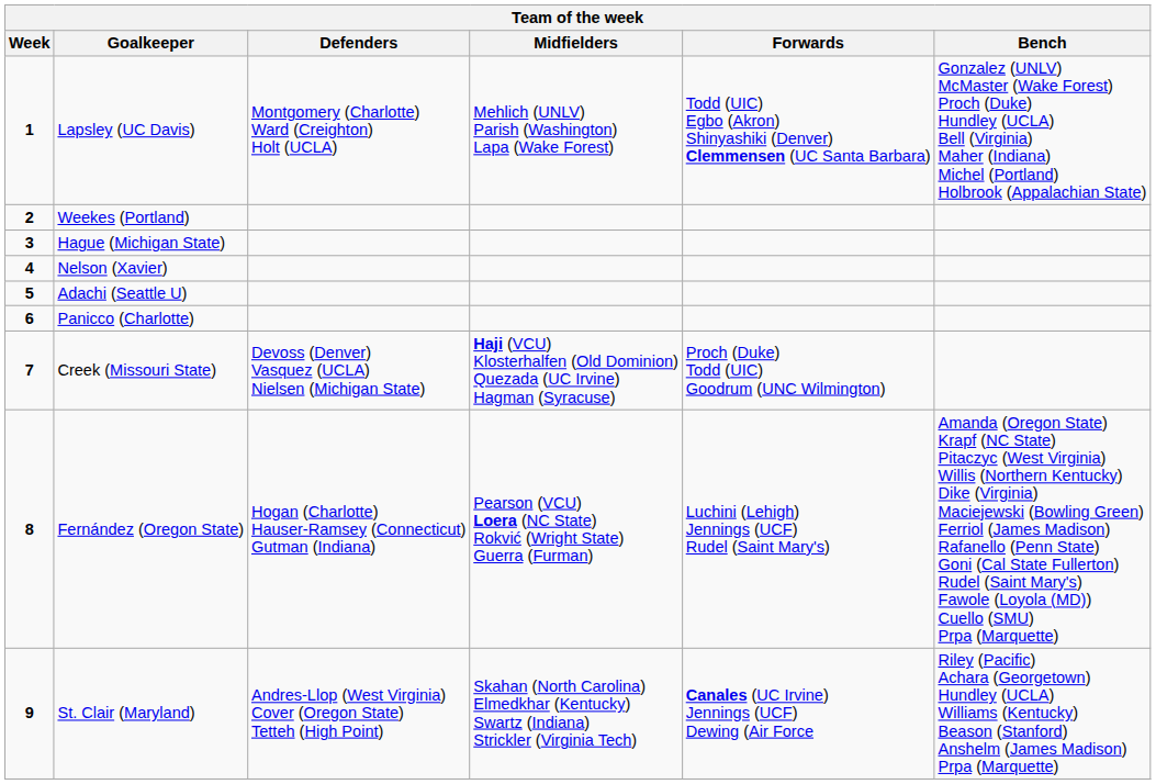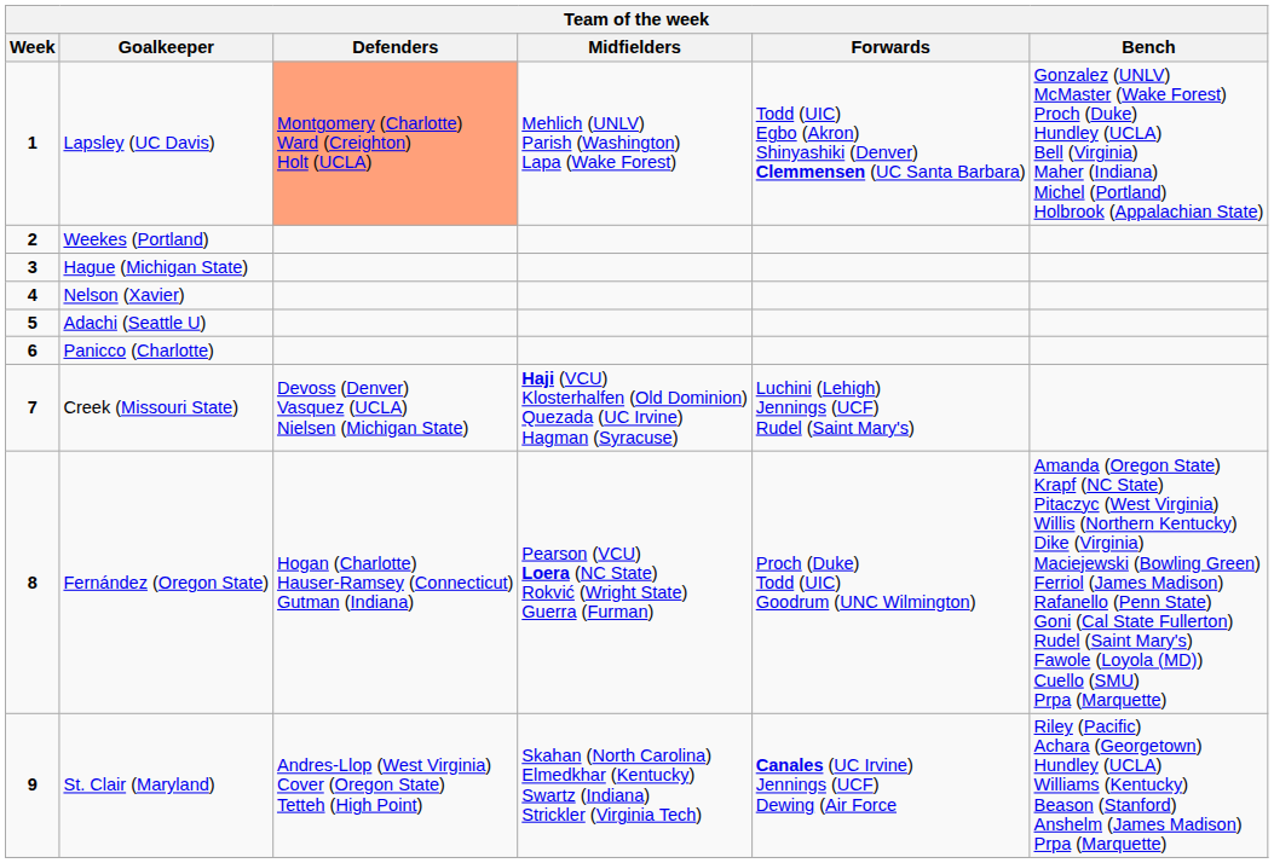Lapsley (UC Davis) | Defenders: no background -> lightsalmon background
Creek (Missouri State) | Forwards: Proch (Duke) Todd (UIC) Goodrum (UNC Wilmington) -> Luchini (Lehigh) Jennings (UCF) Rudel (Saint Mary's)
Fernández (Oregon State) | Forwards: Luchini (Lehigh) Jennings (UCF) Rudel (Saint Mary's) -> Proch (Duke) Todd (UIC) Goodrum (UNC Wilmington)
